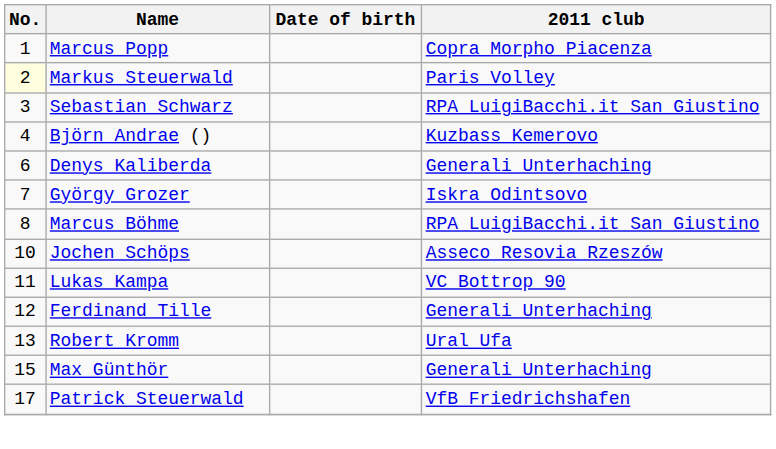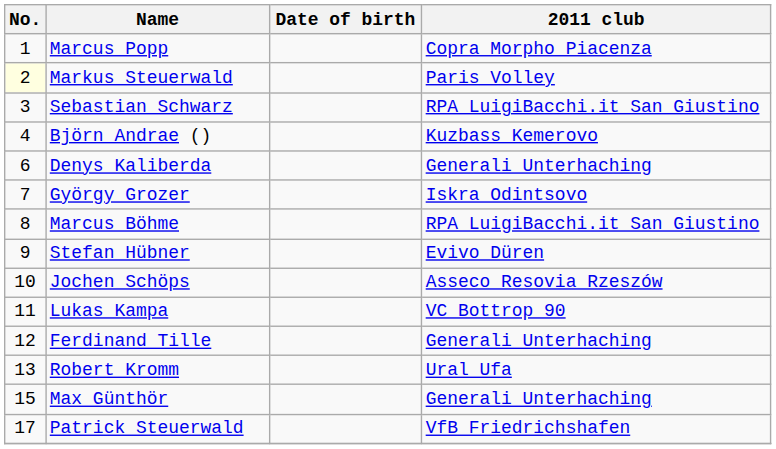+ row: 9 | Stefan Hübner | Evivo Düren
